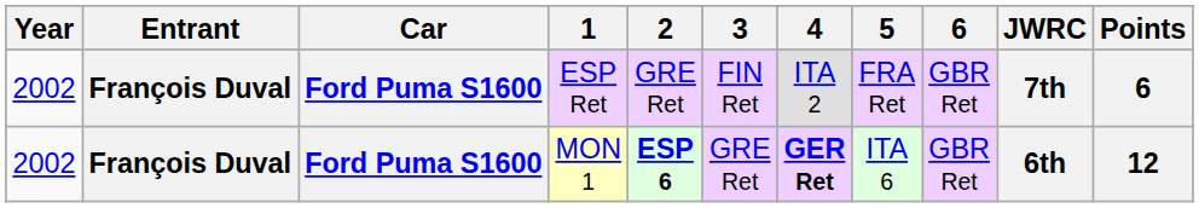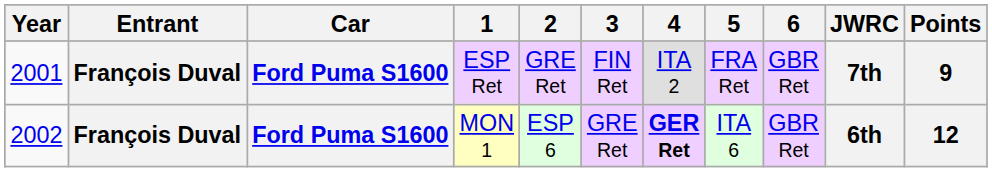ESP Ret | Year: 2002 -> 2001
ESP Ret | Points: 6 -> 9
MON 1 | 2: bold -> normal
